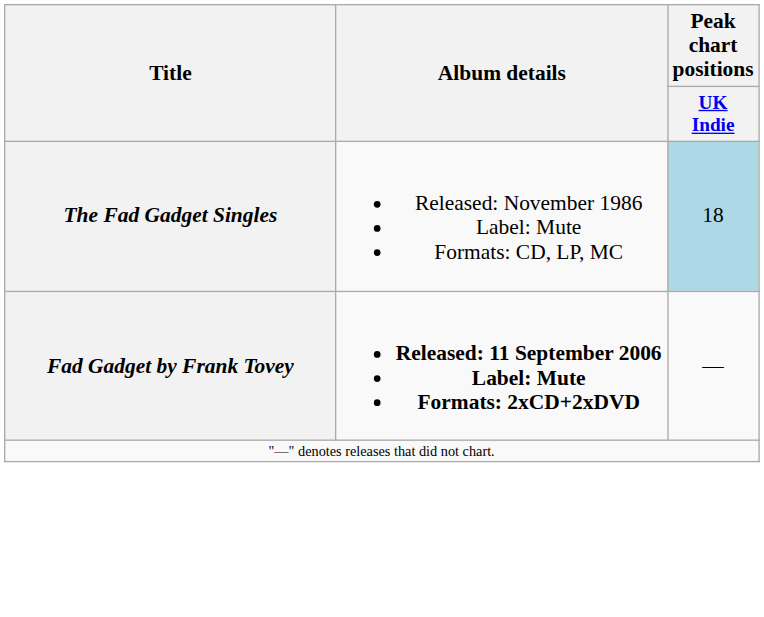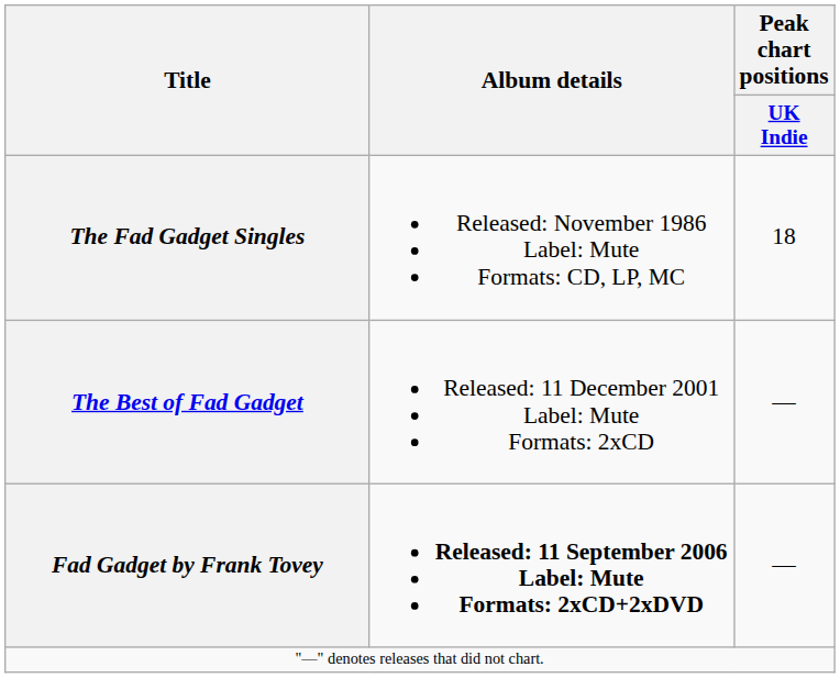The Fad Gadget Singles | Peak chart positions / UK Indie: lightblue background -> no background
+ row: The Best of Fad Gadget | Released: 11 December 2001 Label: Mute Formats: 2xCD | —
